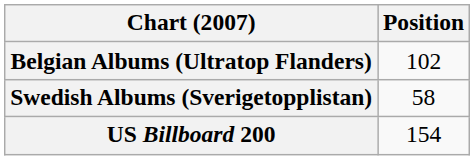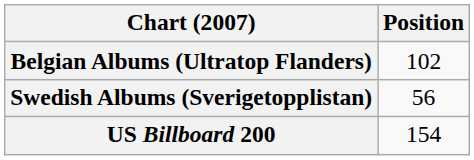Swedish Albums (Sverigetopplistan) | Position: 58 -> 56
